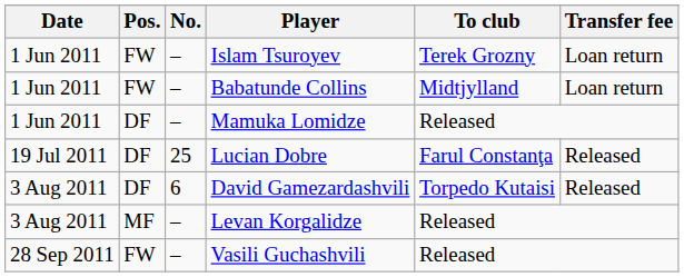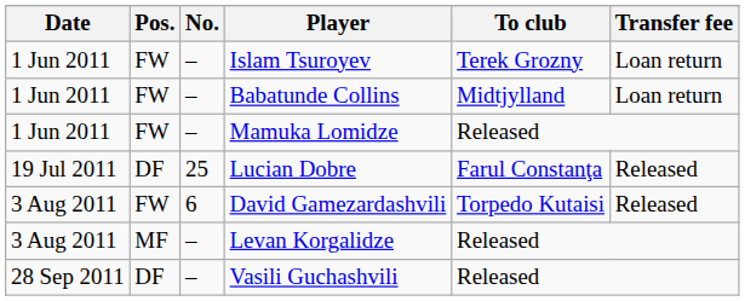Mamuka Lomidze | Pos.: DF -> FW
David Gamezardashvili | Pos.: DF -> FW
Vasili Guchashvili | Pos.: FW -> DF
